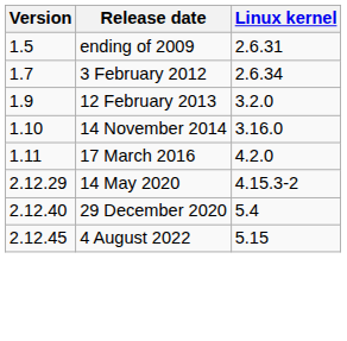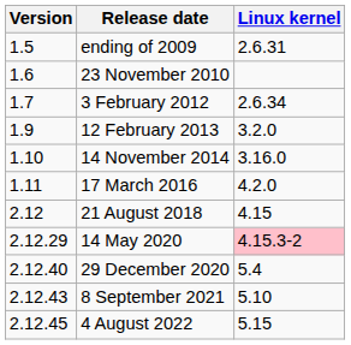+ row: 1.6 | 23 November 2010
+ row: 2.12 | 21 August 2018 | 4.15
14 May 2020 | Linux kernel: no background -> pink background
+ row: 2.12.43 | 8 September 2021 | 5.10
